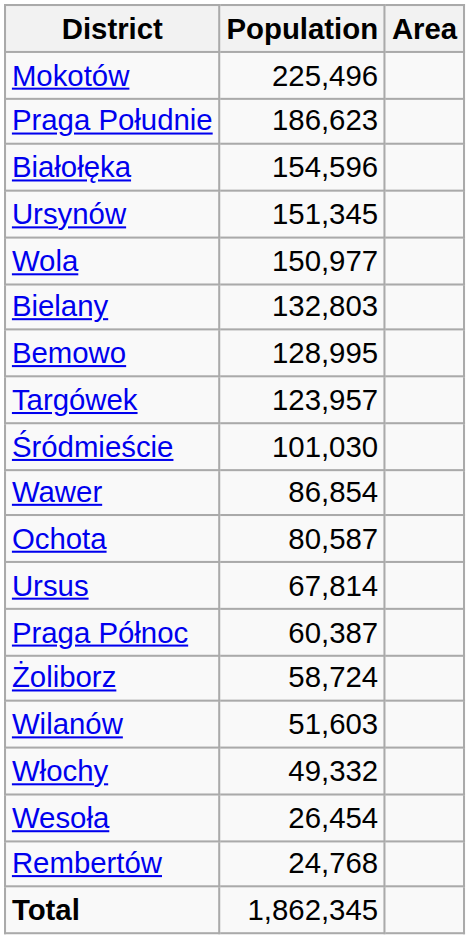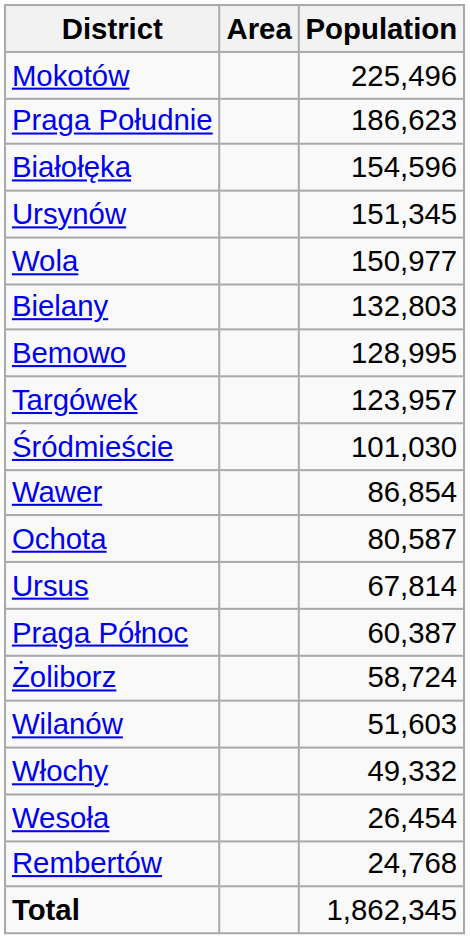columns swapped: Population <-> Area
